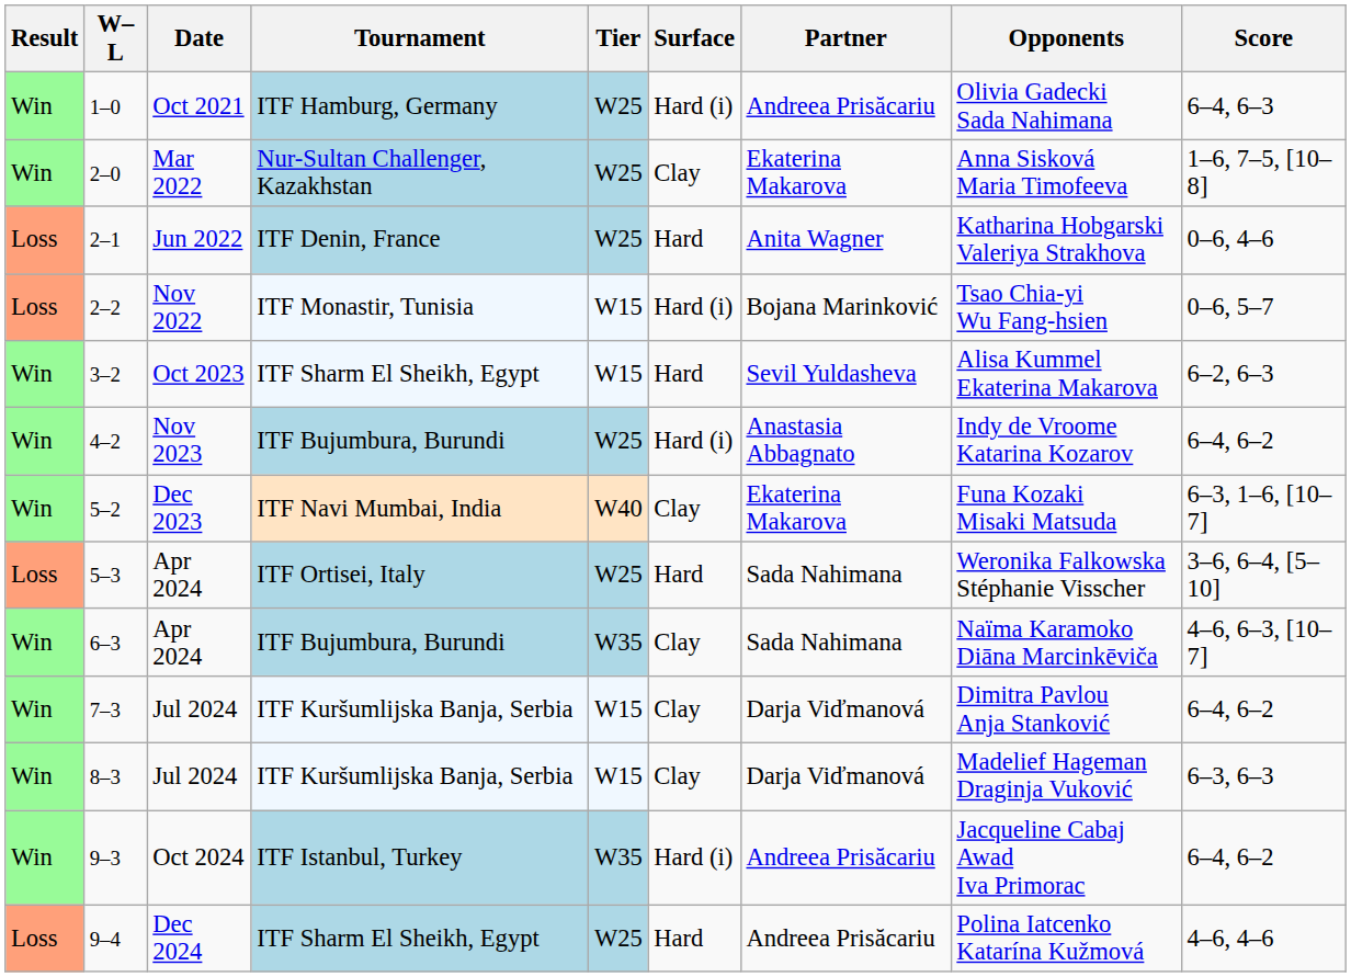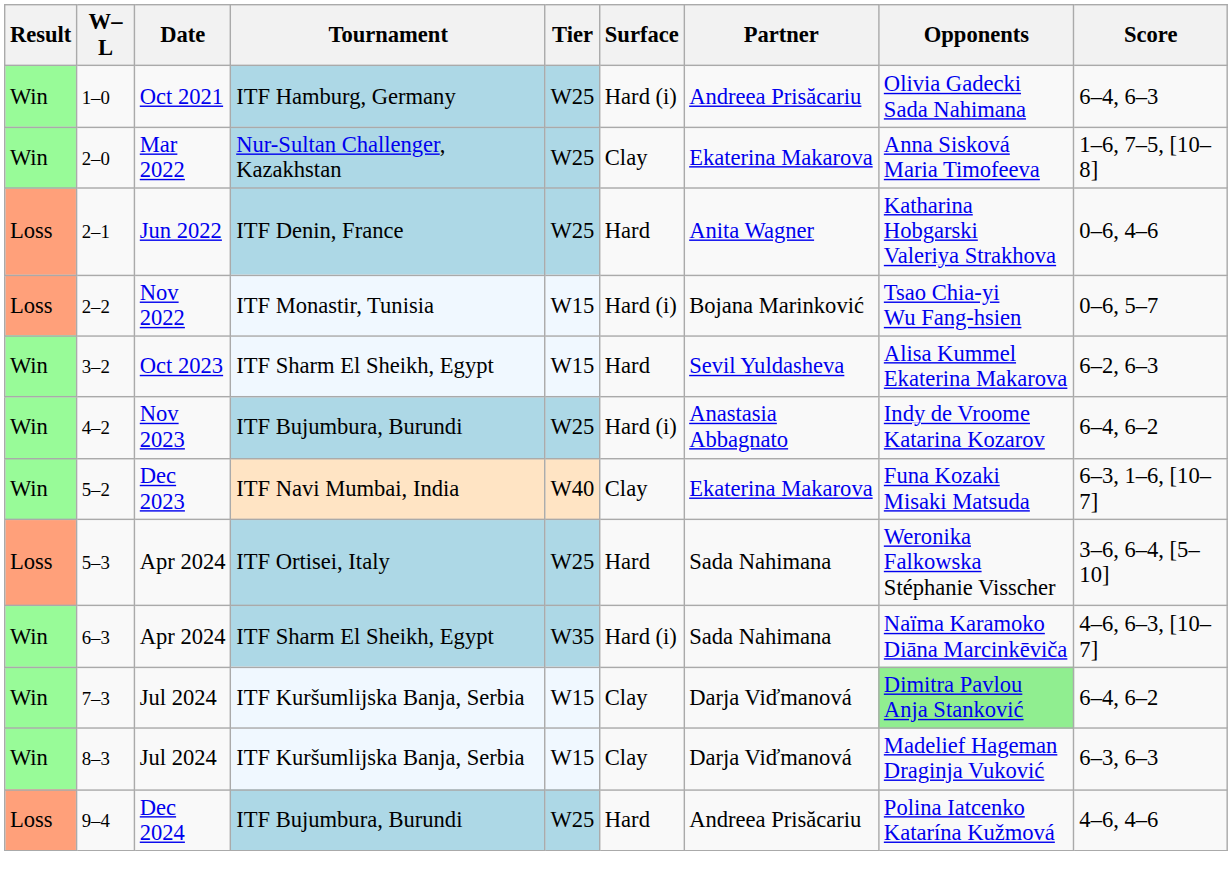6–3 | Tournament: ITF Bujumbura, Burundi -> ITF Sharm El Sheikh, Egypt
6–3 | Surface: Clay -> Hard (i)
7–3 | Opponents: no background -> lightgreen background
- row: Win | 9–3 | Oct 2024 | ITF Istanbul, Turkey | W35 | Hard (i) | Andreea Prisăcariu | Jacqueline Cabaj Awad Iva Primorac | 6–4, 6–2
9–4 | Tournament: ITF Sharm El Sheikh, Egypt -> ITF Bujumbura, Burundi
